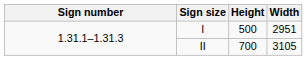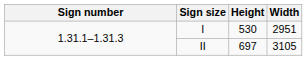I | Height: 500 -> 530
II | Height: 700 -> 697
